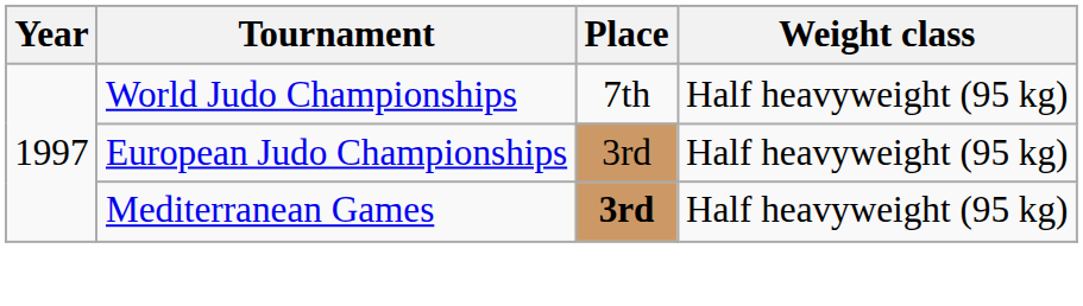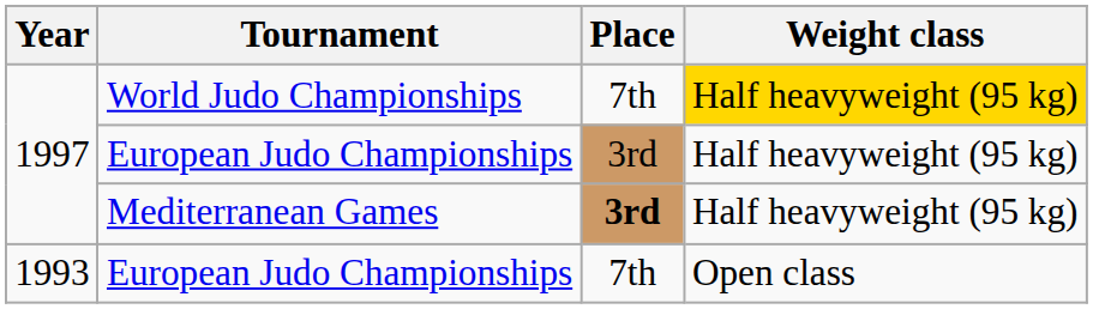World Judo Championships | Weight class: no background -> gold background
+ row: 1993 | European Judo Championships | 7th | Open class
